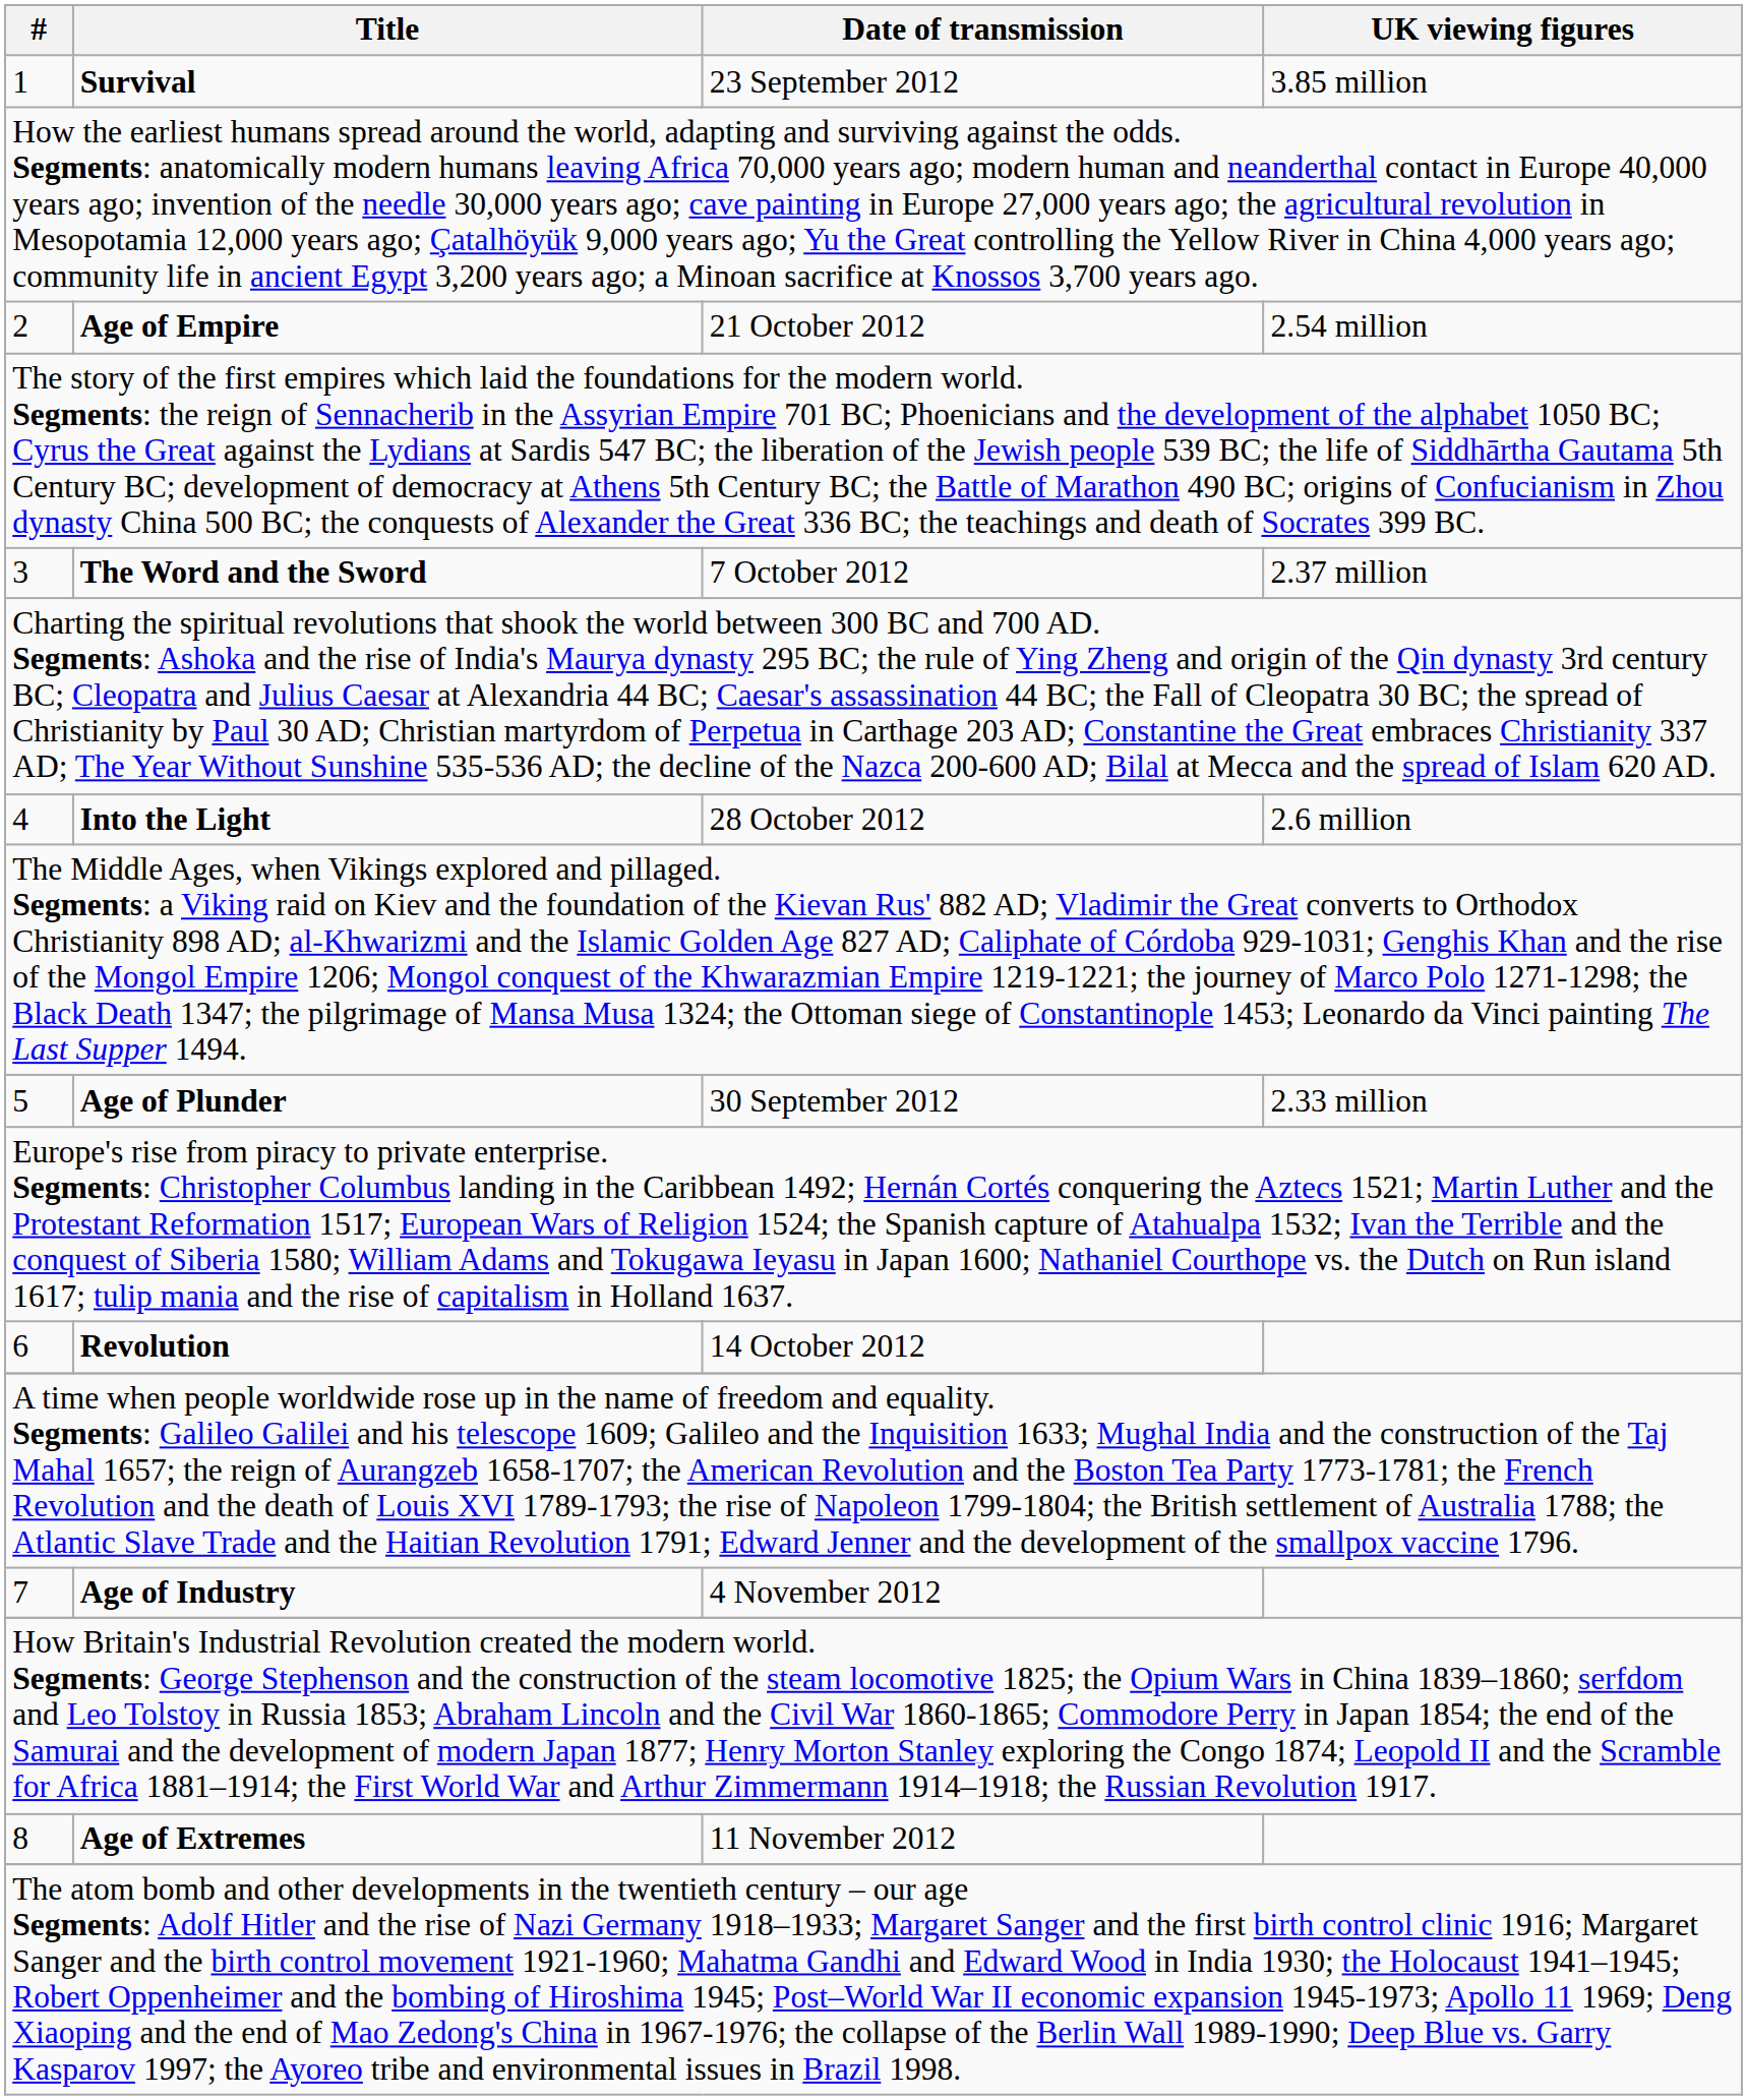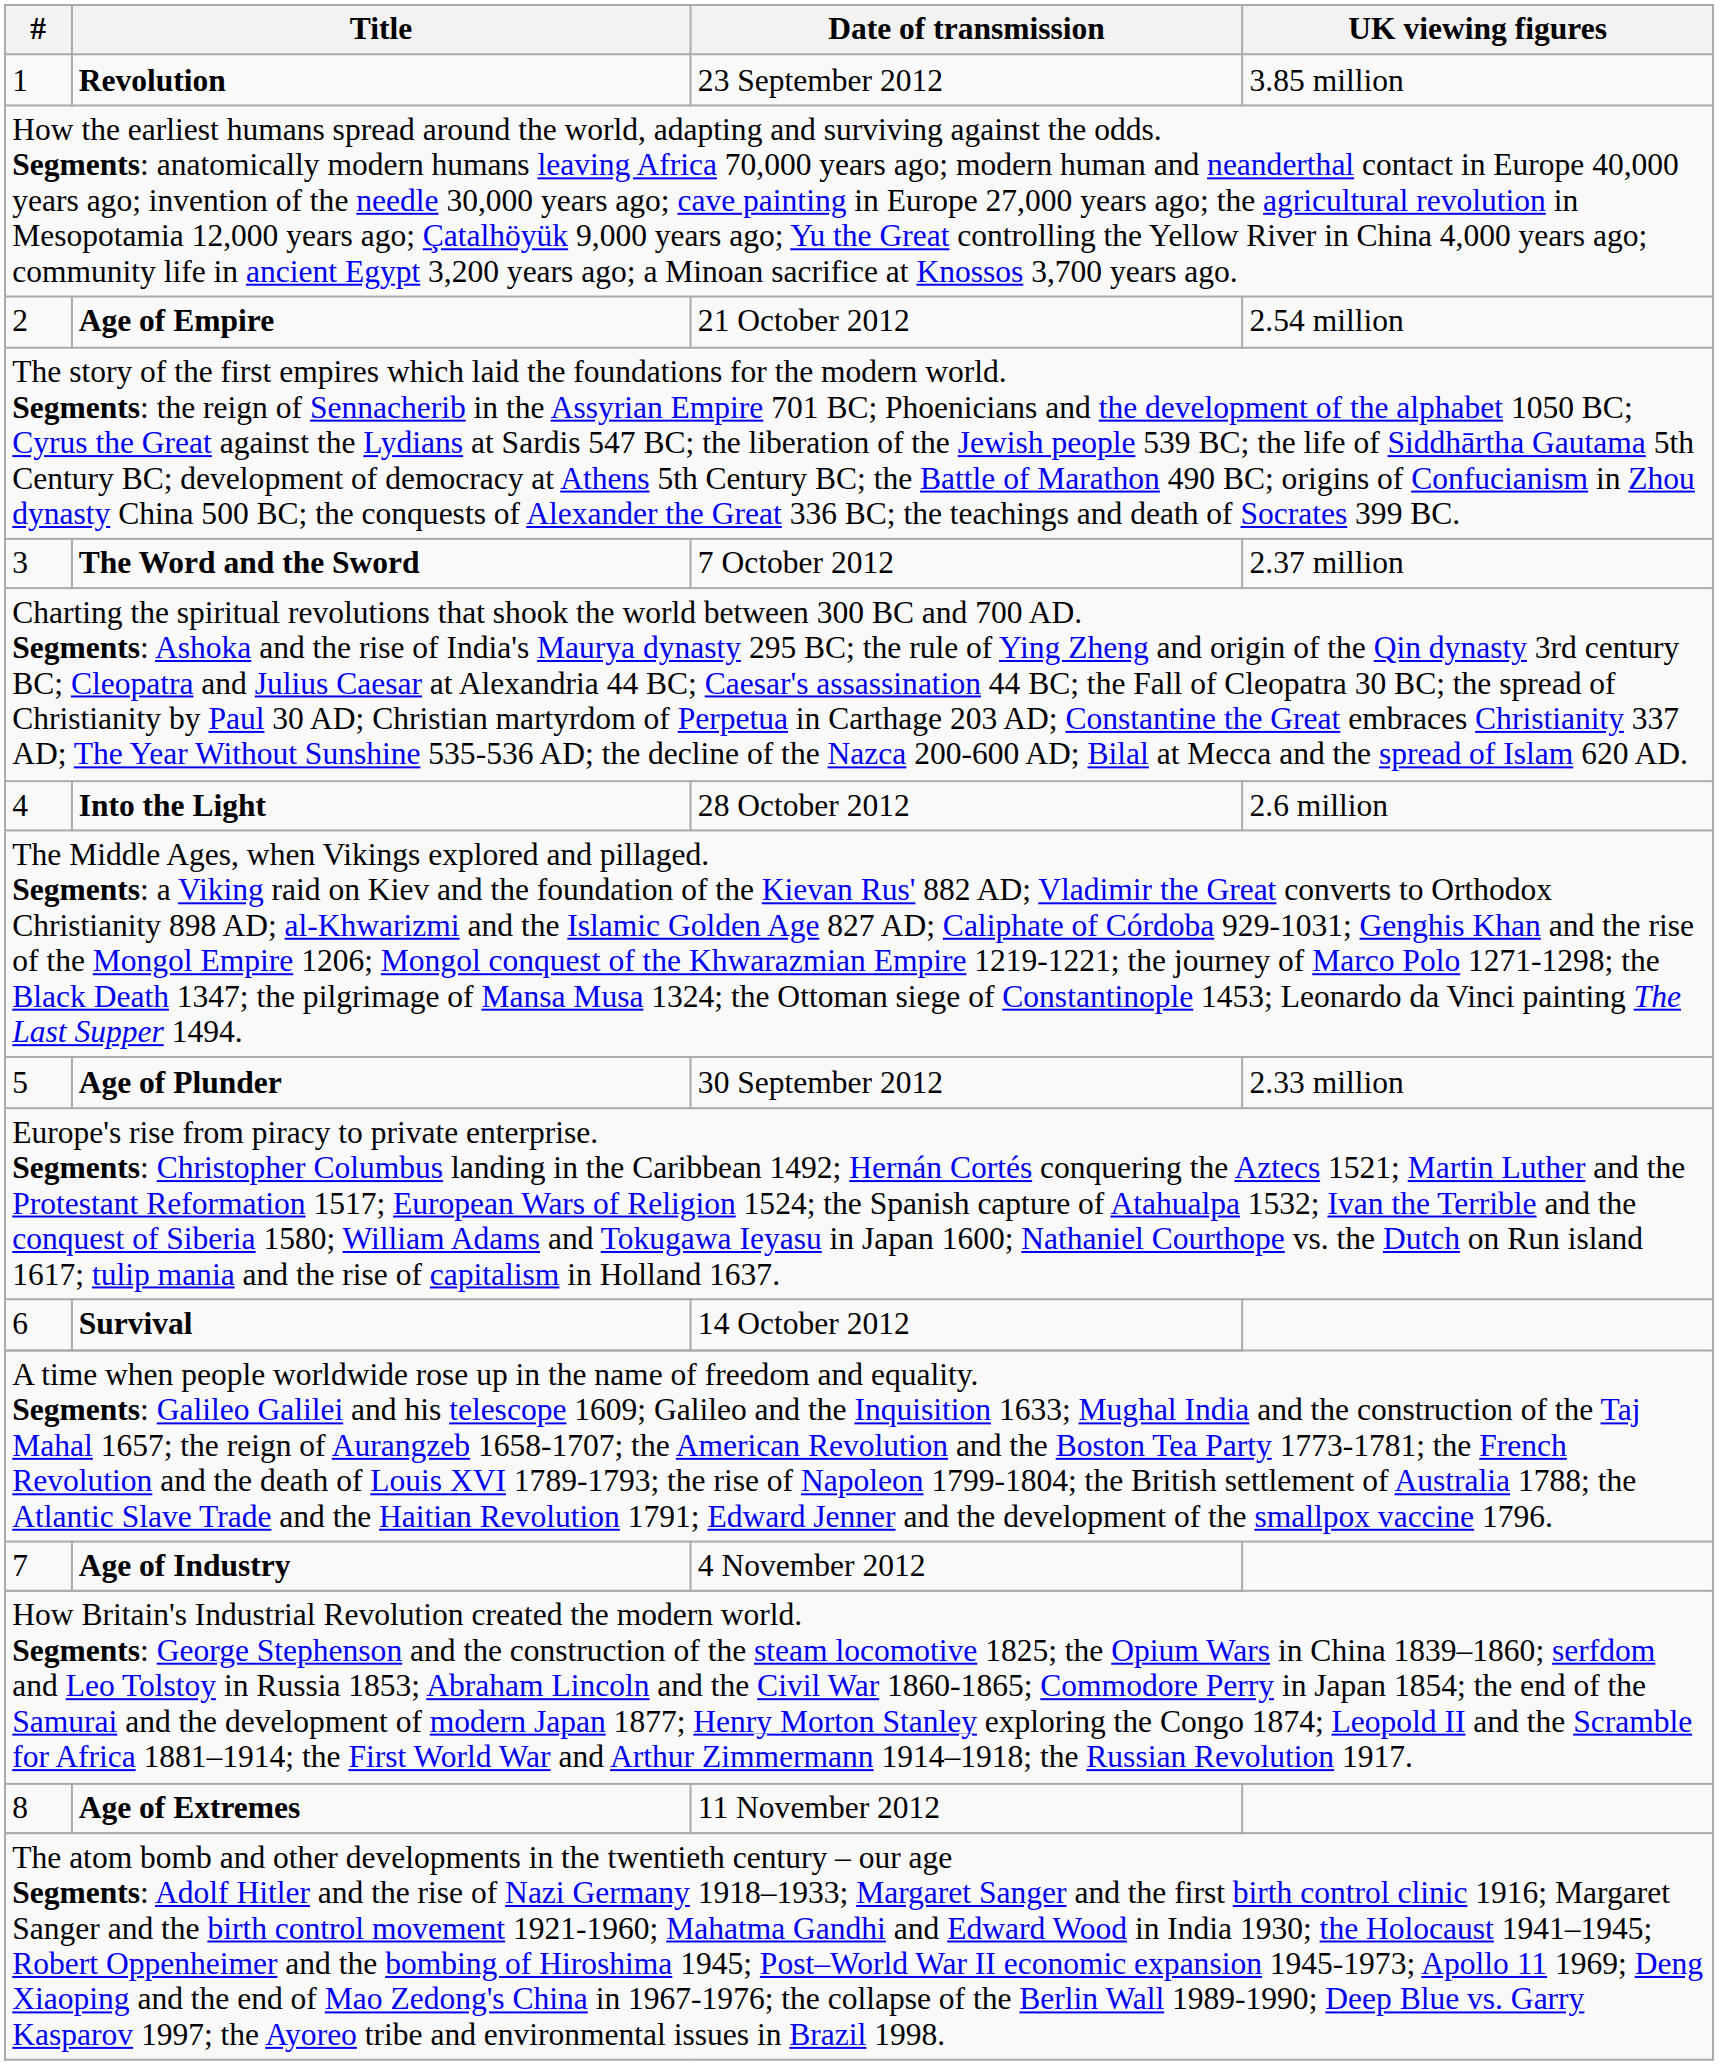1 | Title: Survival -> Revolution
6 | Title: Revolution -> Survival
